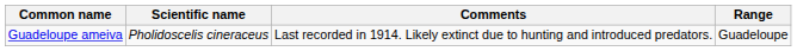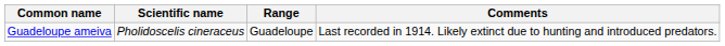columns swapped: Range <-> Comments
